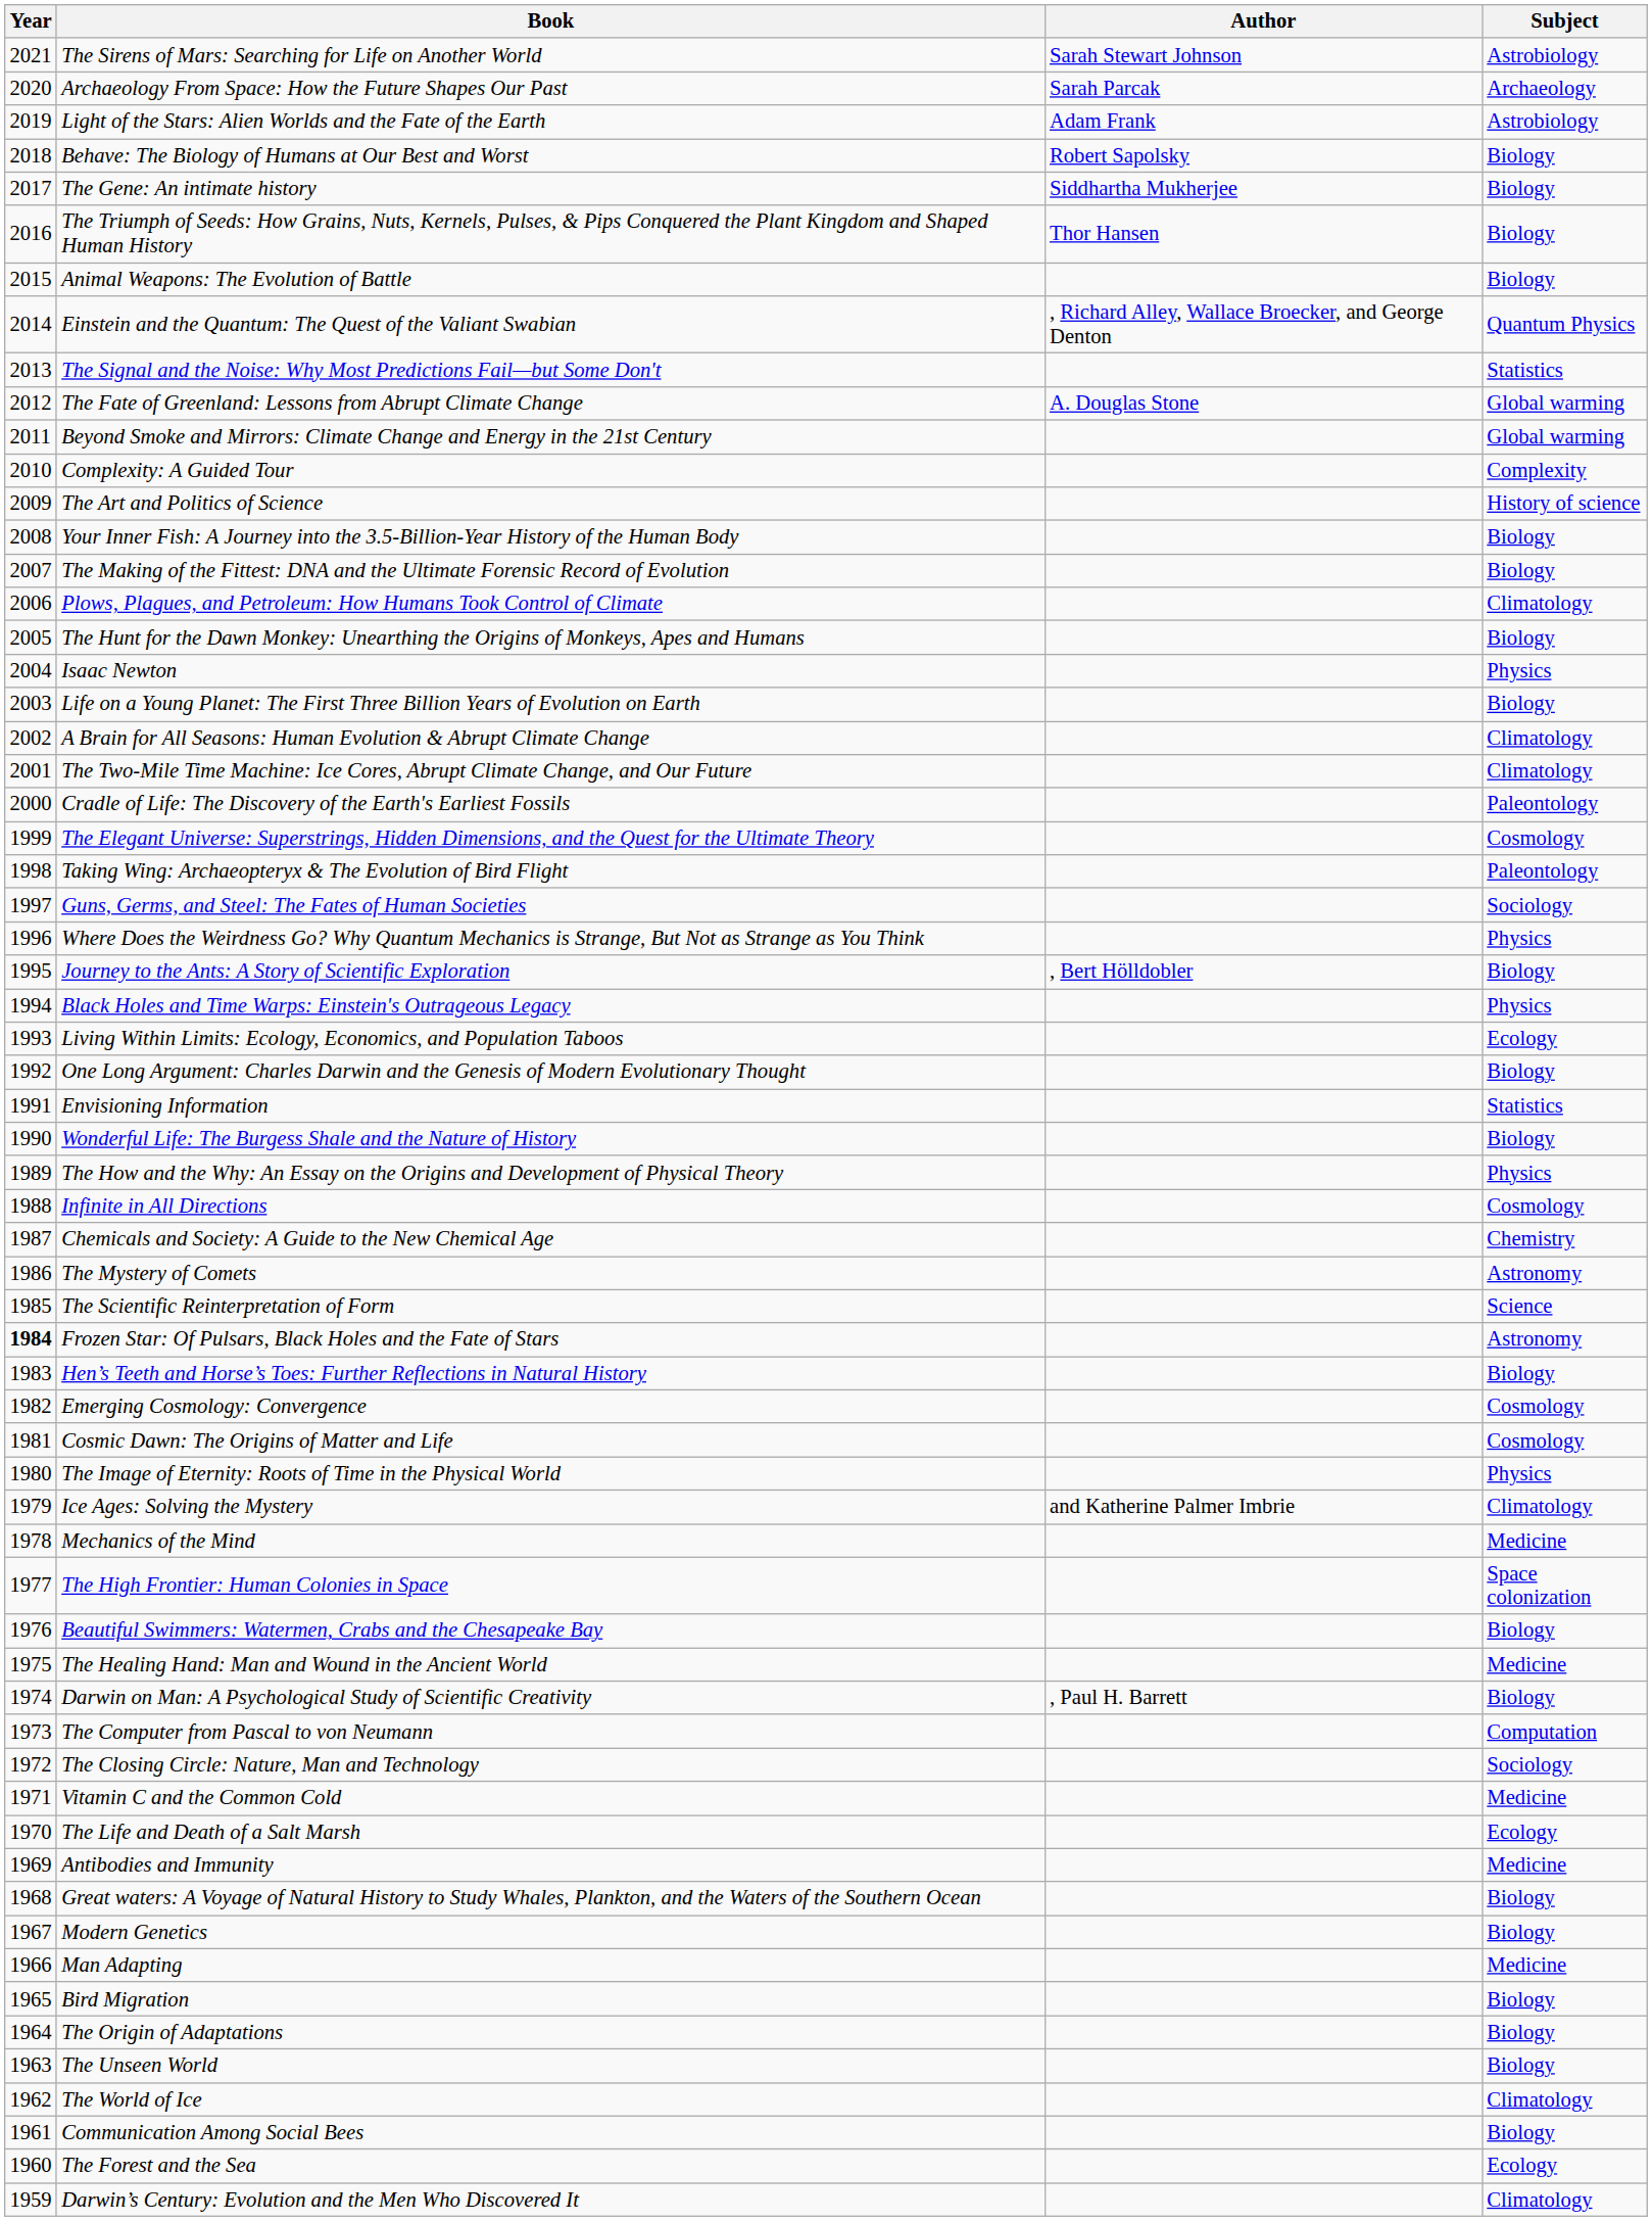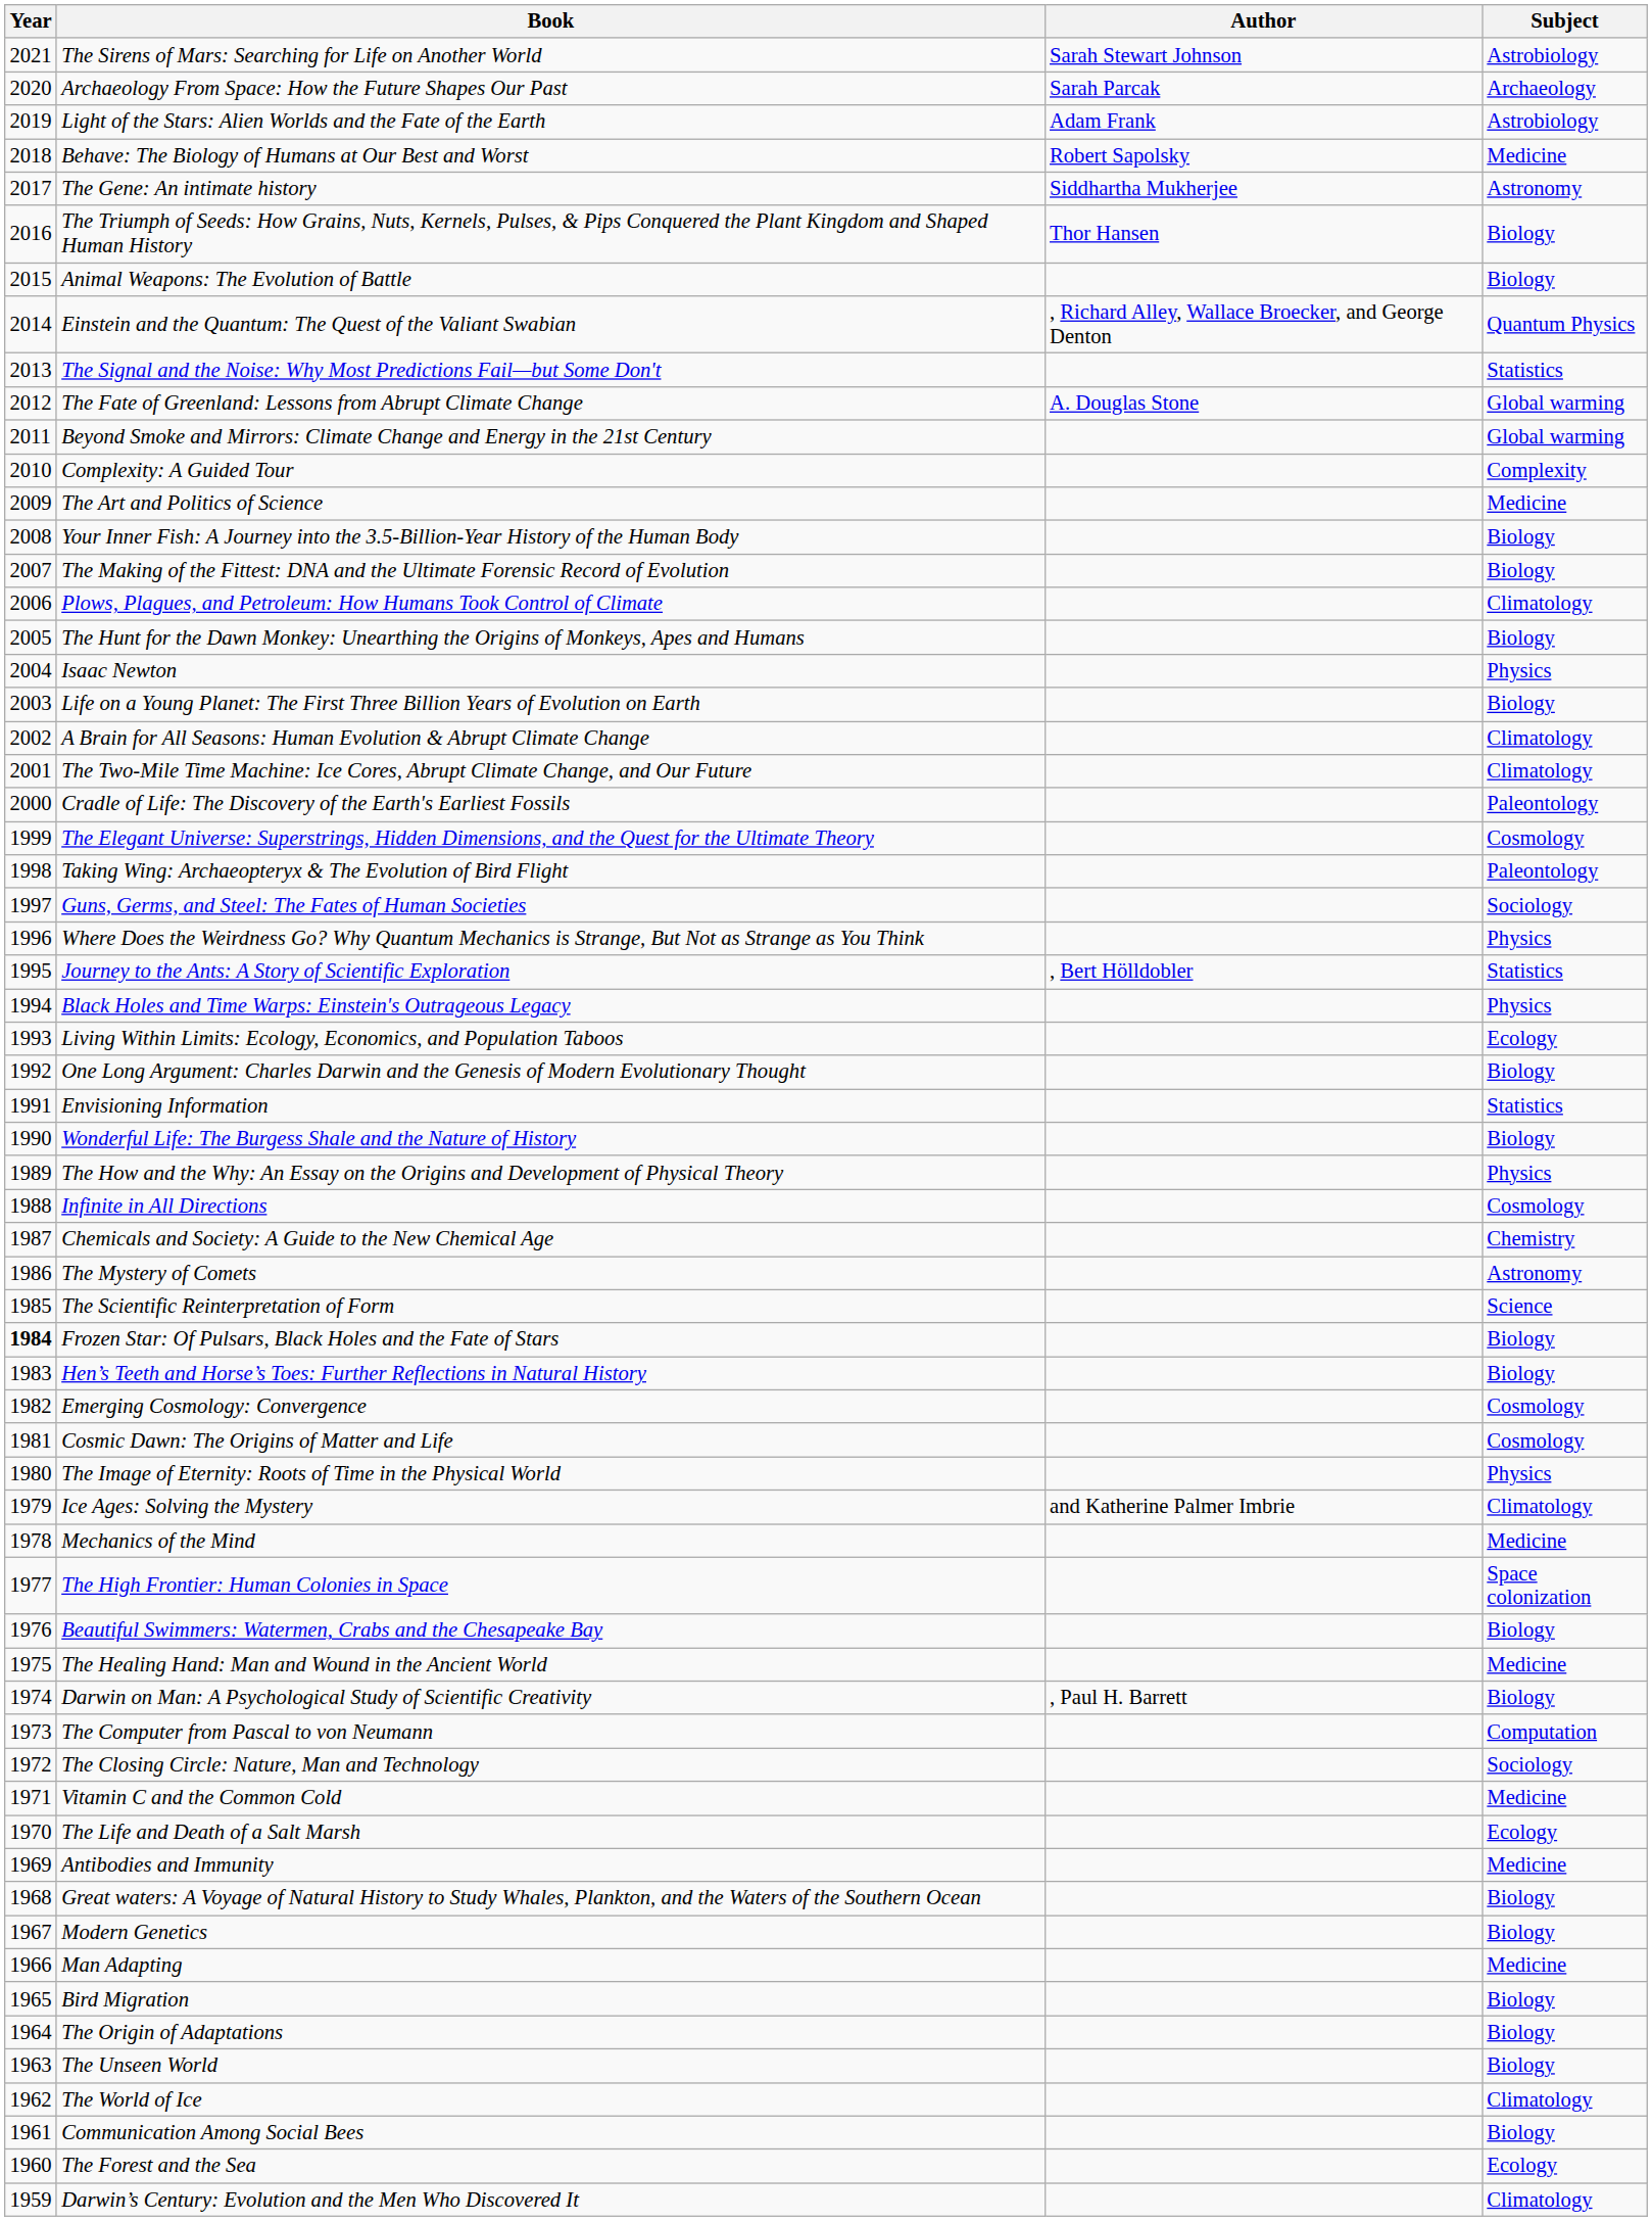Behave: The Biology of Humans at Our Best and Worst | Subject: Biology -> Medicine
The Gene: An intimate history | Subject: Biology -> Astronomy
The Art and Politics of Science | Subject: History of science -> Medicine
Journey to the Ants: A Story of Scientific Exploration | Subject: Biology -> Statistics
Frozen Star: Of Pulsars, Black Holes and the Fate of Stars | Subject: Astronomy -> Biology
